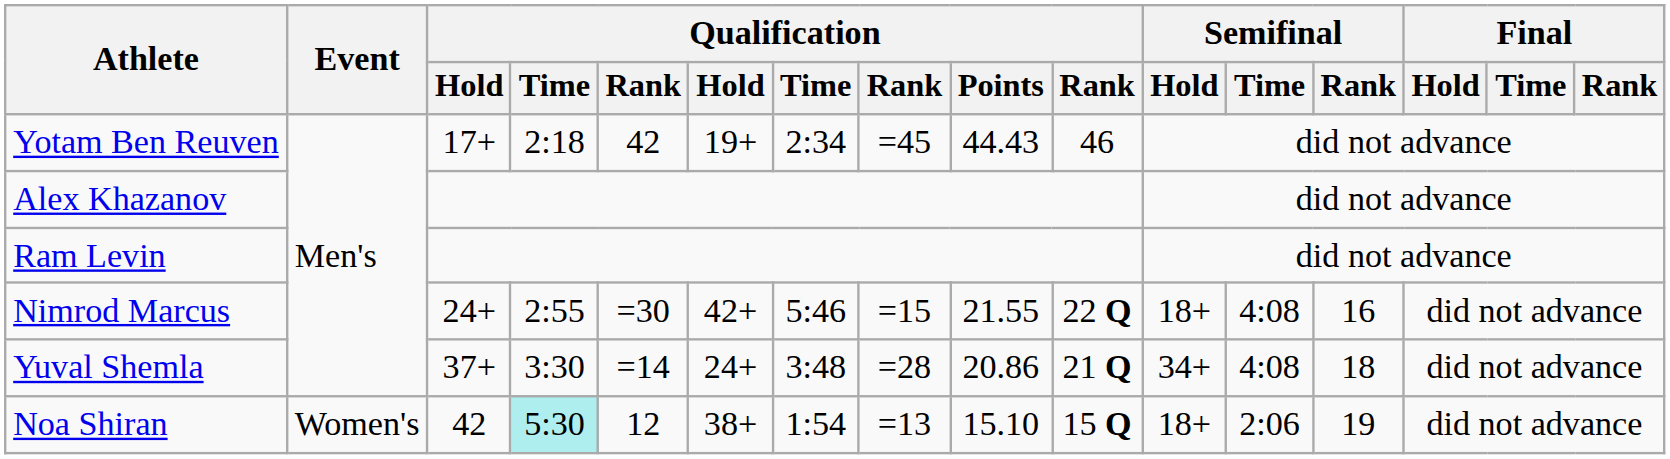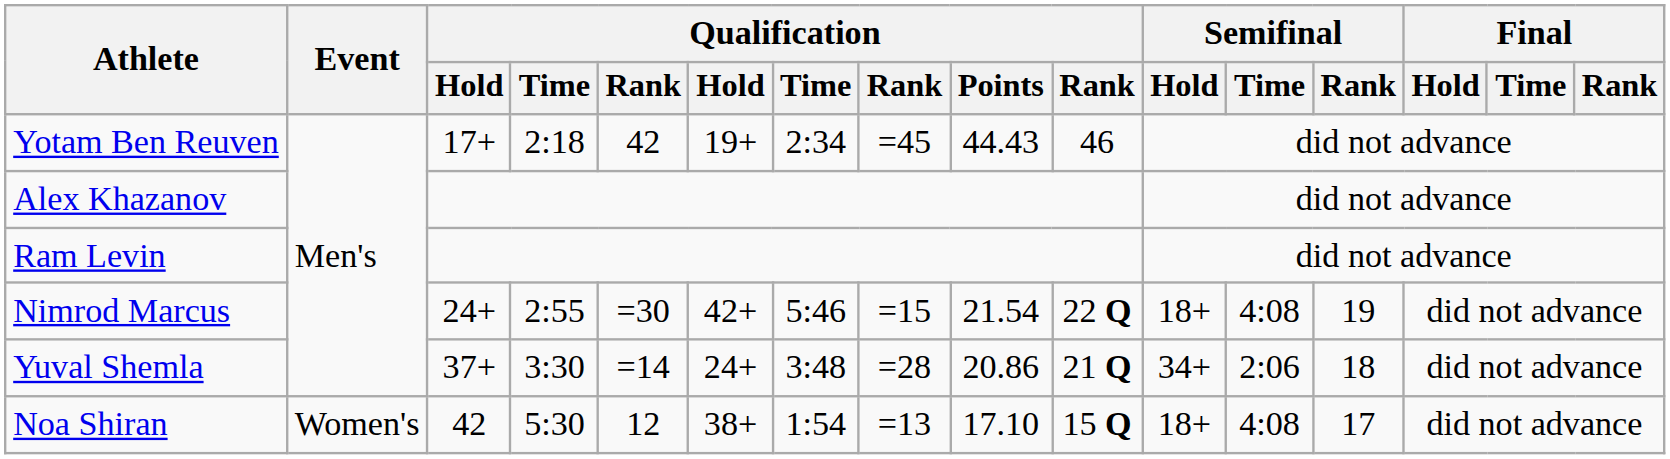Nimrod Marcus | Qualification / Points: 21.55 -> 21.54
Nimrod Marcus | Semifinal / Rank: 16 -> 19
Yuval Shemla | Semifinal / Time: 4:08 -> 2:06
Noa Shiran | column 4: paleturquoise background -> no background
Noa Shiran | Qualification / Points: 15.10 -> 17.10
Noa Shiran | Semifinal / Time: 2:06 -> 4:08
Noa Shiran | Semifinal / Rank: 19 -> 17
